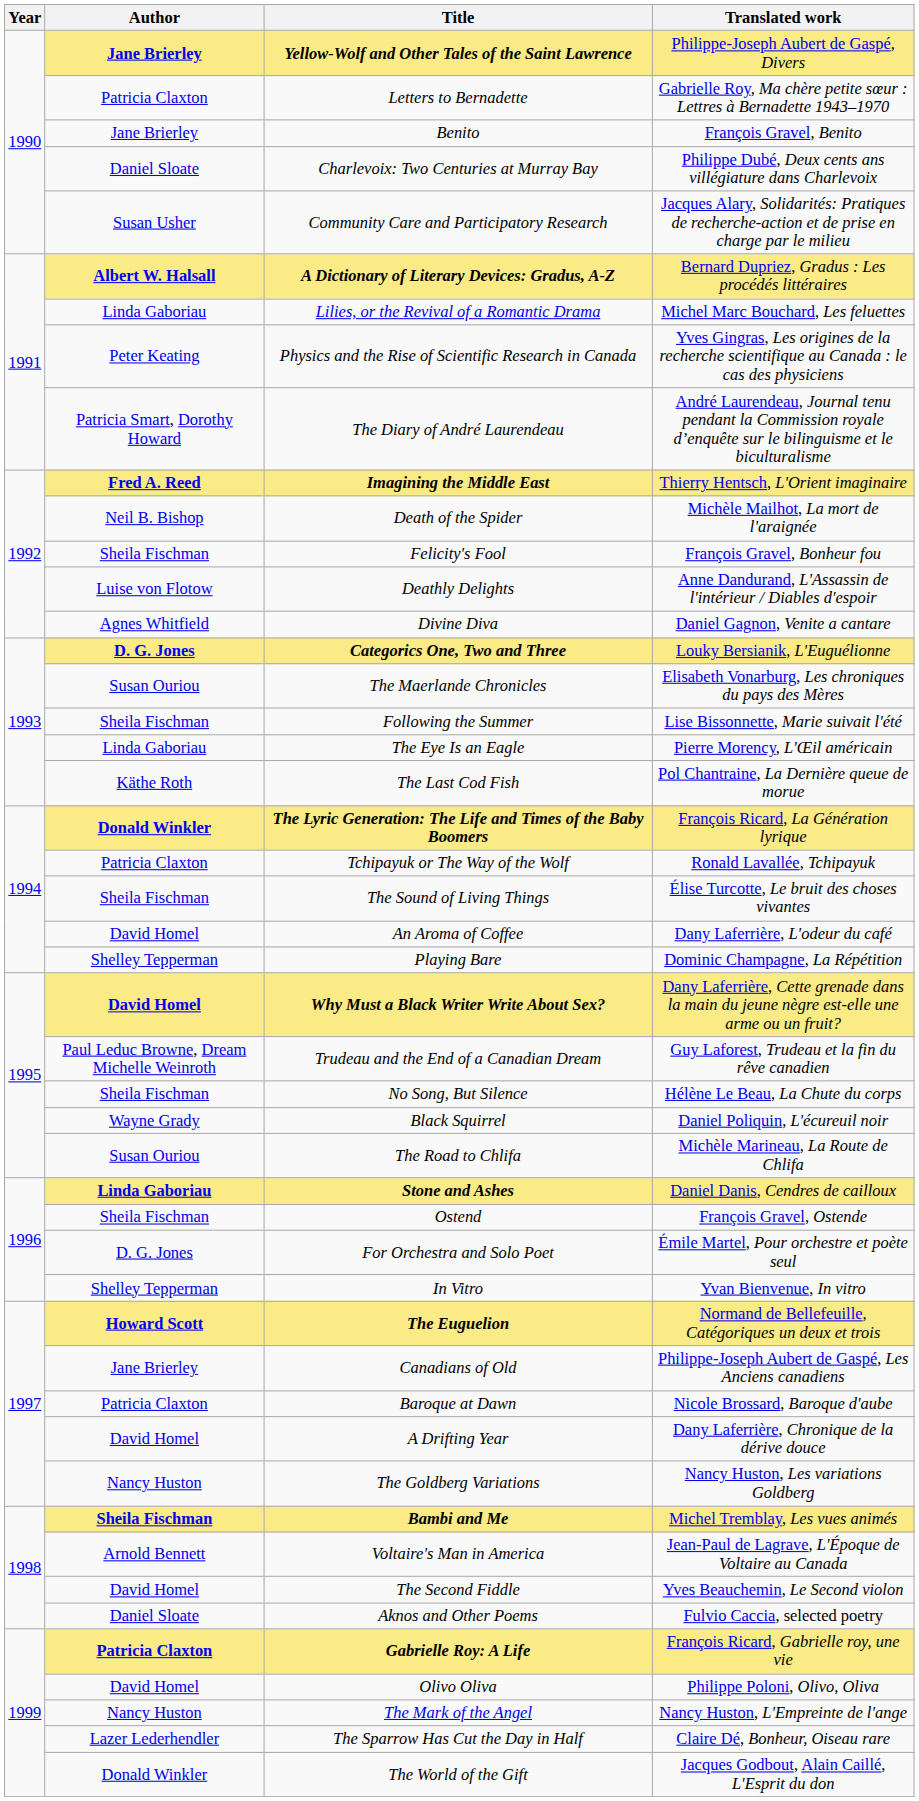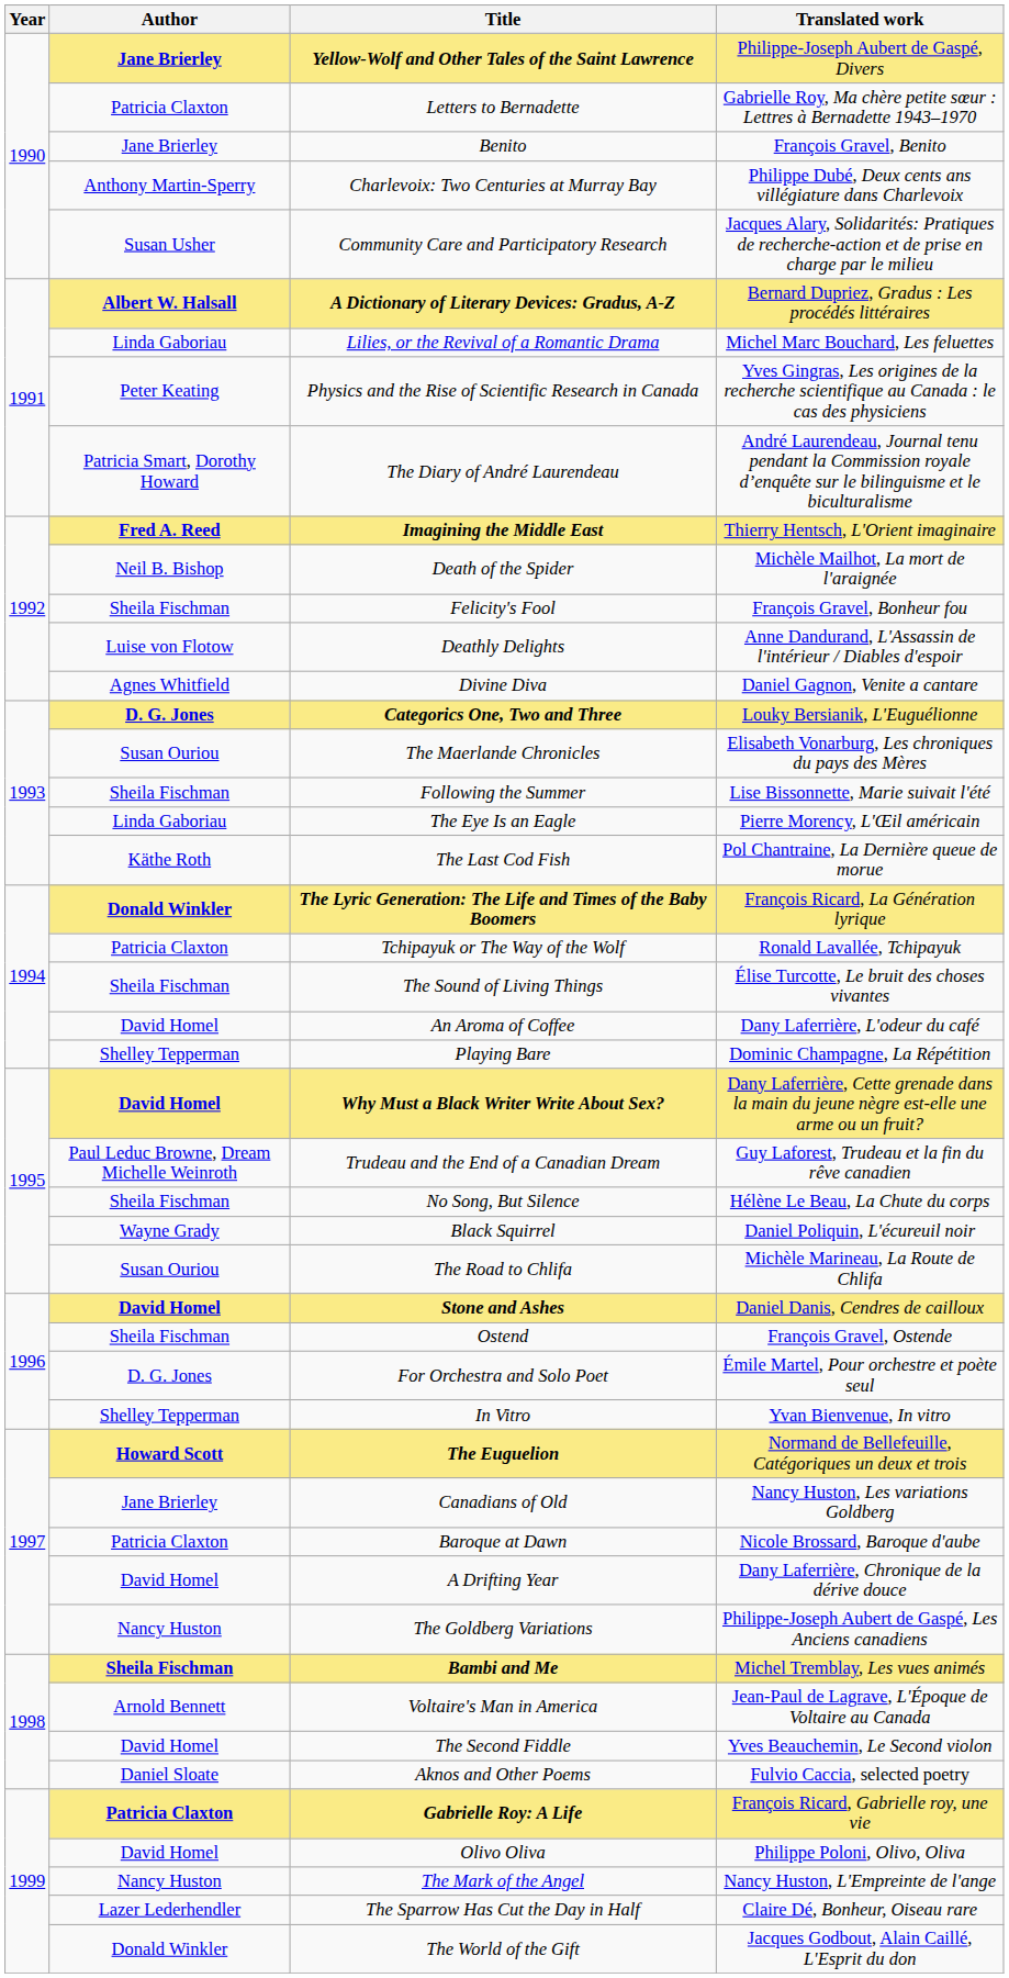Charlevoix: Two Centuries at Murray Bay | Author: Daniel Sloate -> Anthony Martin-Sperry
Stone and Ashes | Author: Linda Gaboriau -> David Homel
Canadians of Old | Translated work: Philippe-Joseph Aubert de Gaspé, Les Anciens canadiens -> Nancy Huston, Les variations Goldberg
The Goldberg Variations | Translated work: Nancy Huston, Les variations Goldberg -> Philippe-Joseph Aubert de Gaspé, Les Anciens canadiens
